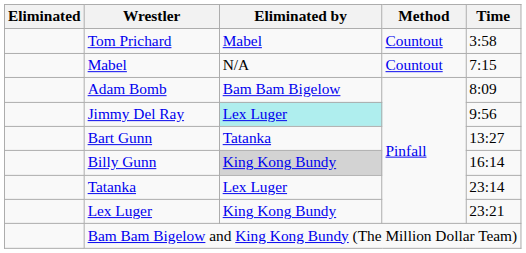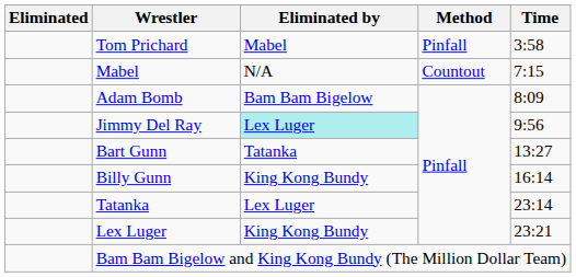Tom Prichard | Method: Countout -> Pinfall
Billy Gunn | Eliminated by: lightgrey background -> no background
